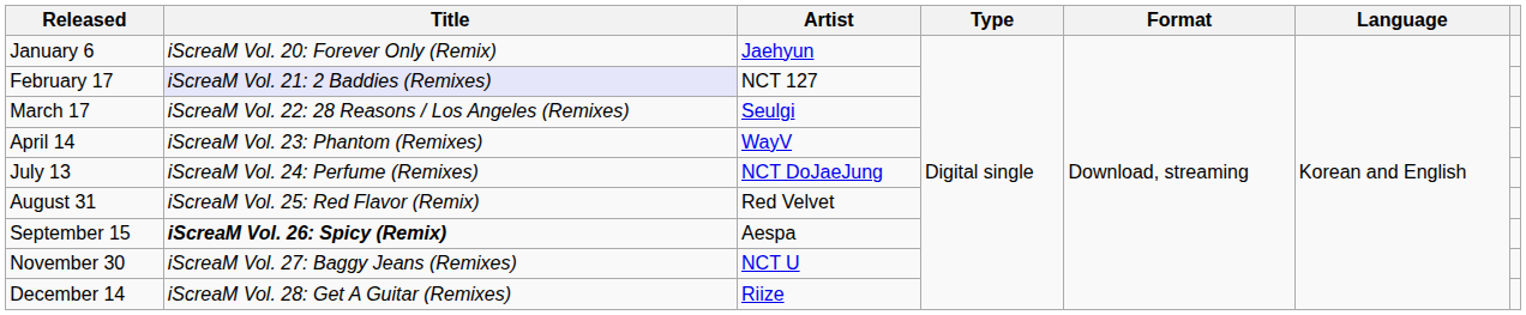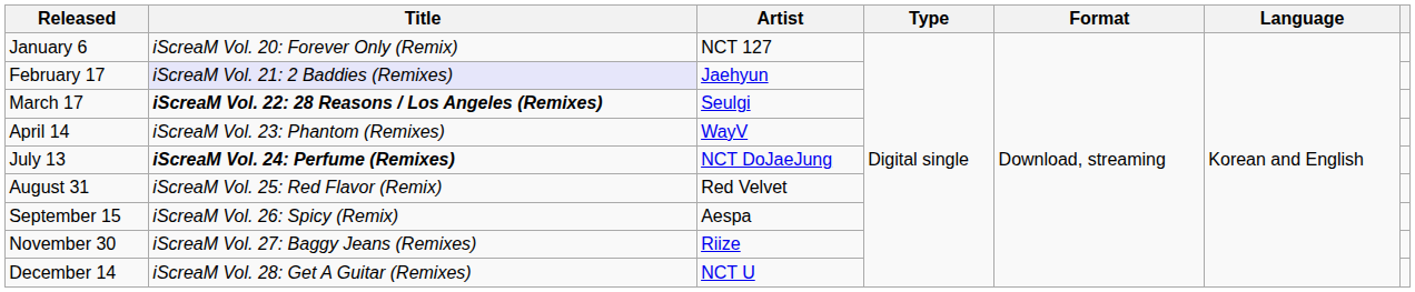January 6 | Artist: Jaehyun -> NCT 127
February 17 | Artist: NCT 127 -> Jaehyun
March 17 | Title: normal -> bold
July 13 | Title: normal -> bold
September 15 | Title: bold -> normal
November 30 | Artist: NCT U -> Riize
December 14 | Artist: Riize -> NCT U
